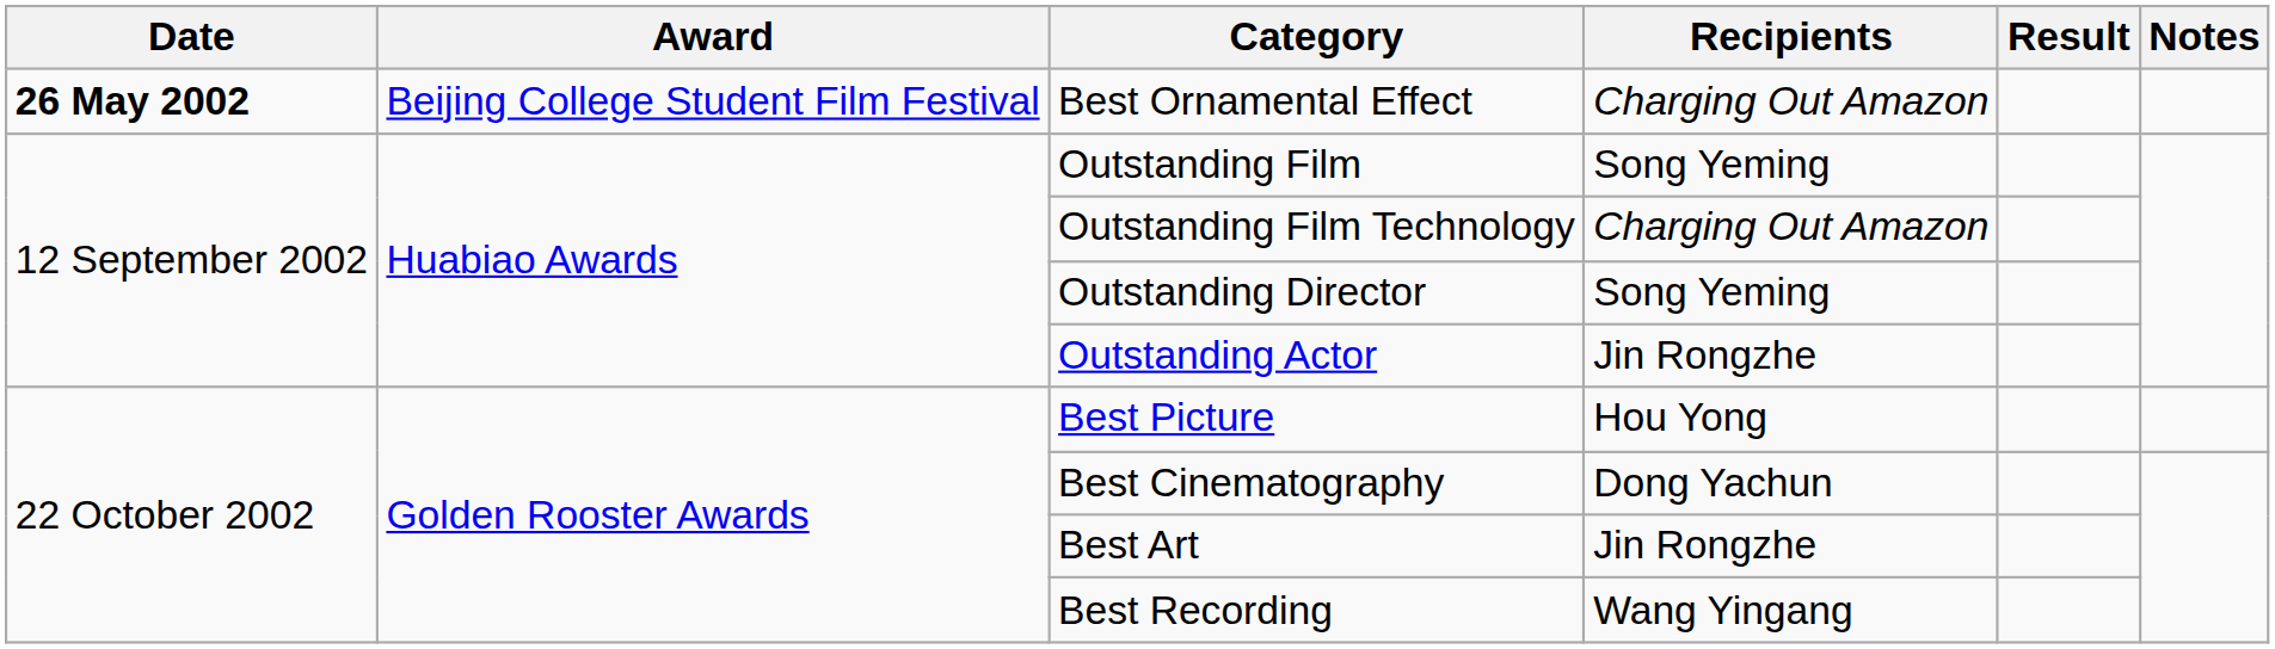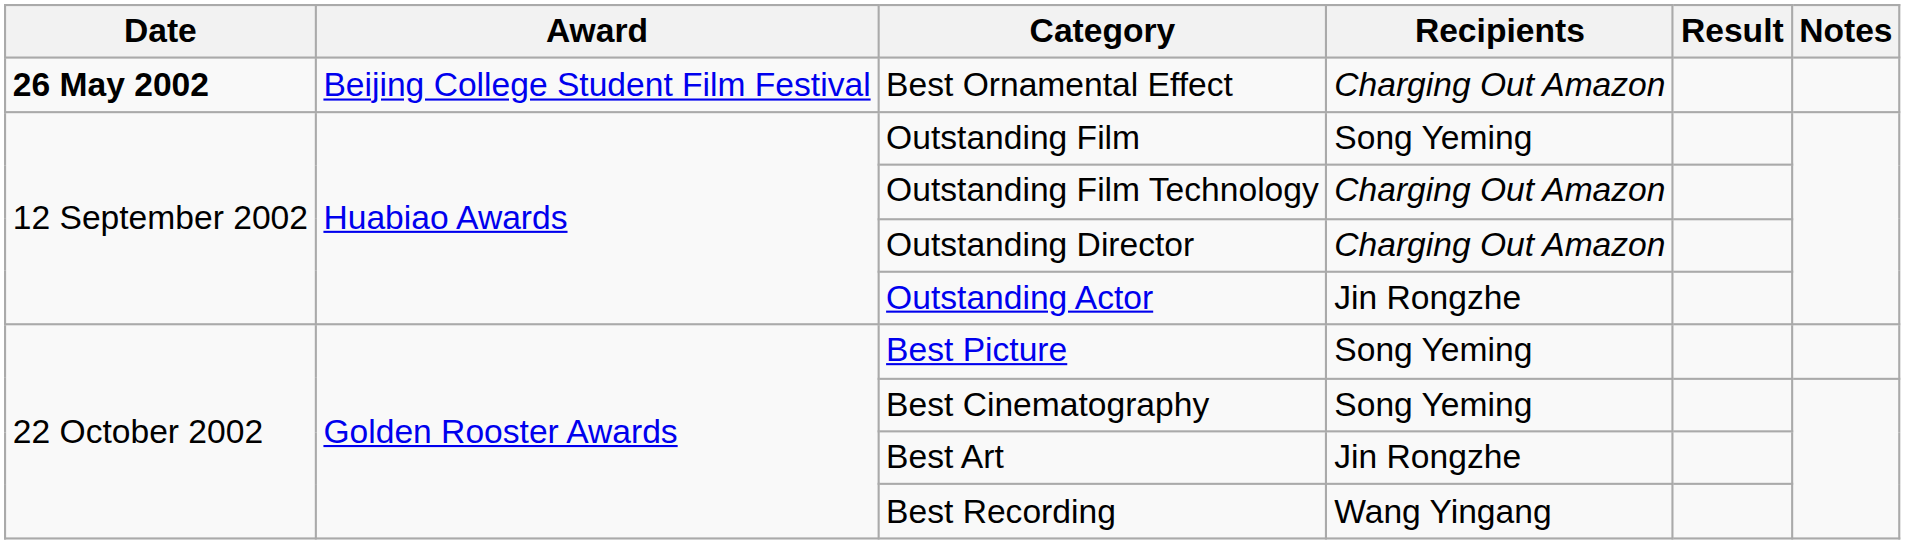Outstanding Director | Recipients: Song Yeming -> Charging Out Amazon
Best Picture | Recipients: Hou Yong -> Song Yeming
Best Cinematography | Recipients: Dong Yachun -> Song Yeming
